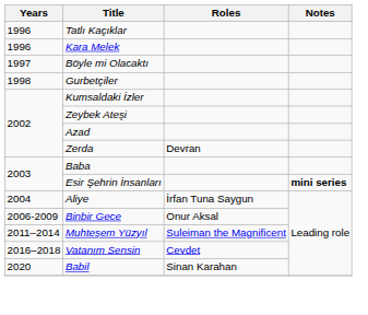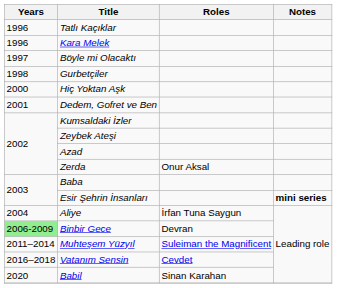+ row: 2000 | Hiç Yoktan Aşk
+ row: 2001 | Dedem, Gofret ve Ben
Zerda | Roles: Devran -> Onur Aksal
Binbir Gece | Years: no background -> lightgreen background
Binbir Gece | Roles: Onur Aksal -> Devran
